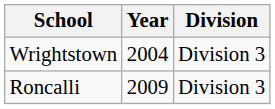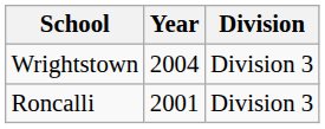Roncalli | Year: 2009 -> 2001
